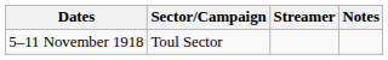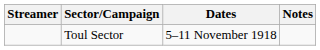columns swapped: Streamer <-> Dates
